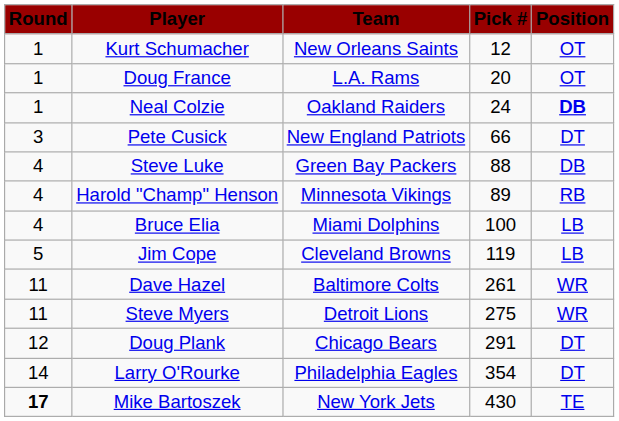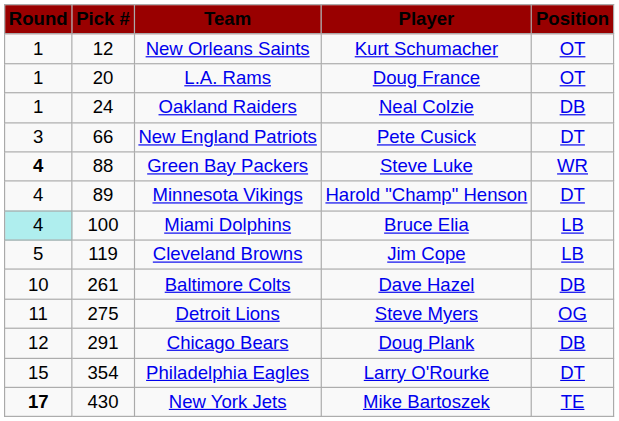columns swapped: Pick # <-> Player
Oakland Raiders | Position: bold -> normal
Green Bay Packers | Round: normal -> bold
Green Bay Packers | Position: DB -> WR
Minnesota Vikings | Position: RB -> DT
Miami Dolphins | Round: no background -> paleturquoise background
Baltimore Colts | Round: 11 -> 10
Baltimore Colts | Position: WR -> DB
Detroit Lions | Position: WR -> OG
Chicago Bears | Position: DT -> DB
Philadelphia Eagles | Round: 14 -> 15
